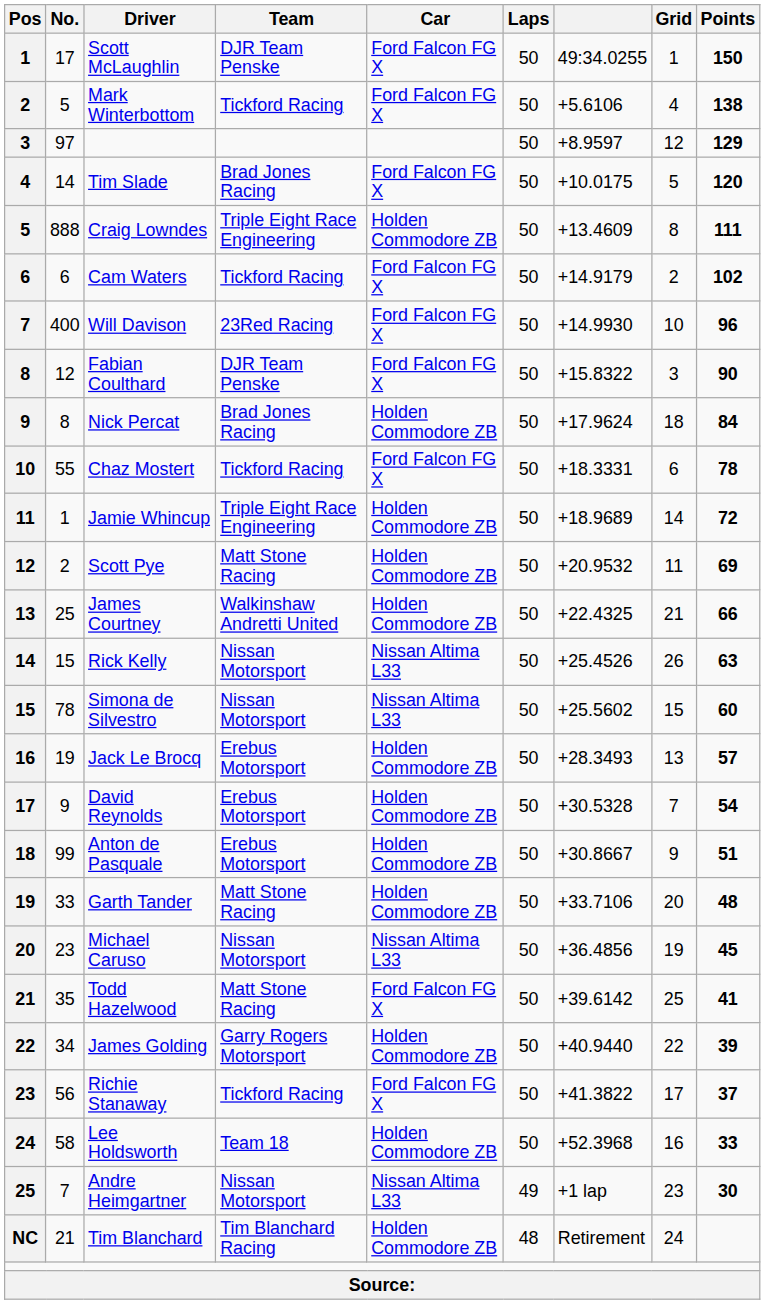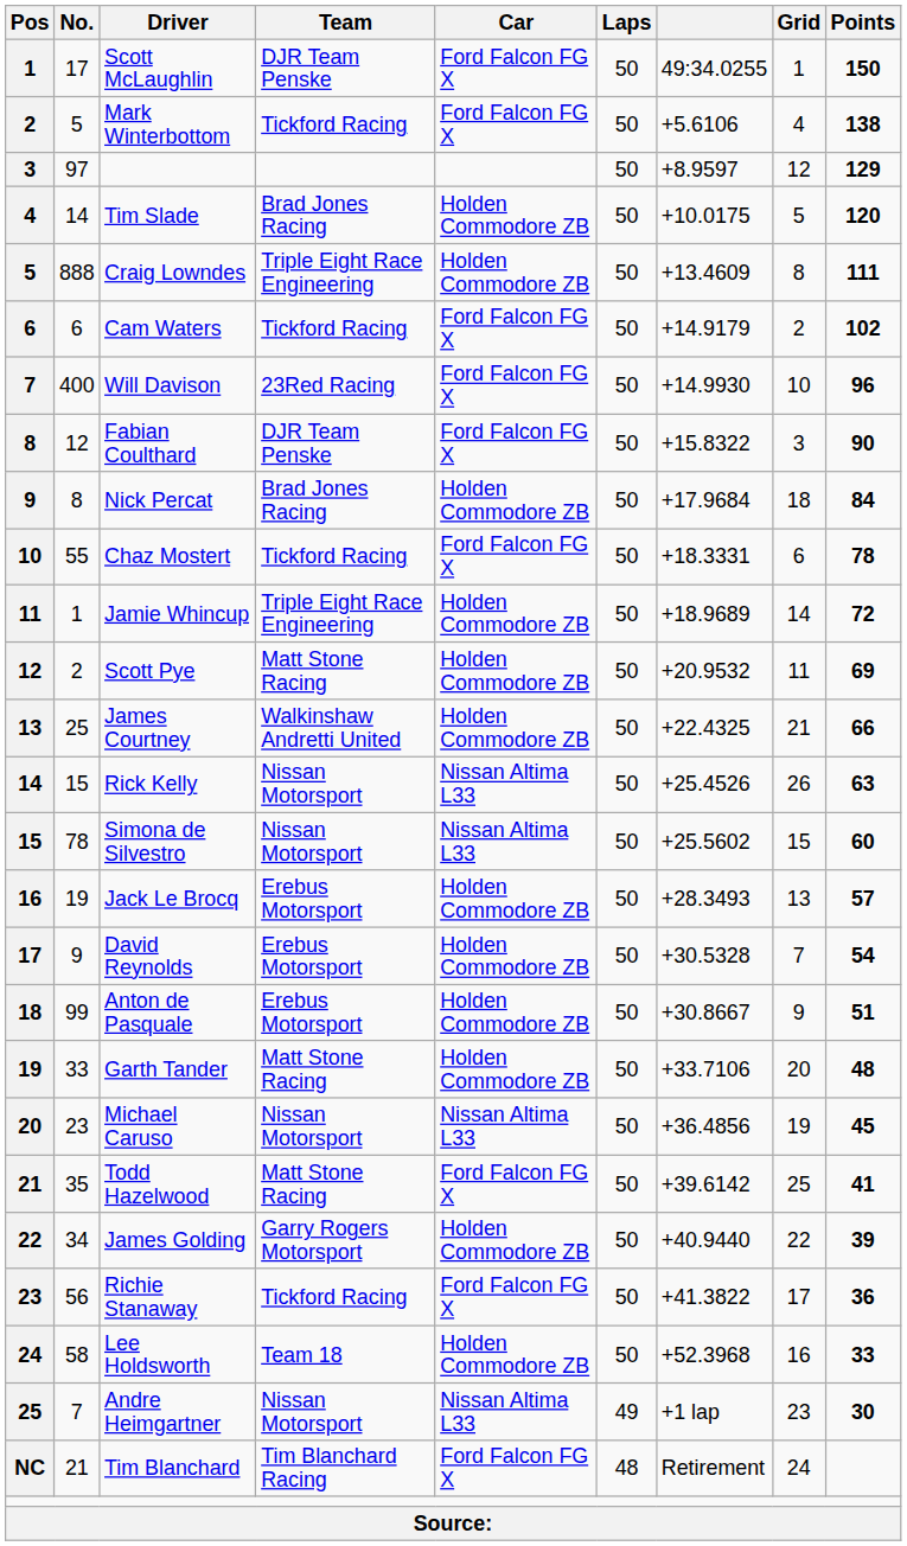Tim Slade | Car: Ford Falcon FG X -> Holden Commodore ZB
Nick Percat | column 7: +17.9624 -> +17.9684
Richie Stanaway | Points: 37 -> 36
Tim Blanchard | Car: Holden Commodore ZB -> Ford Falcon FG X
